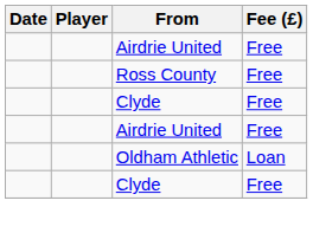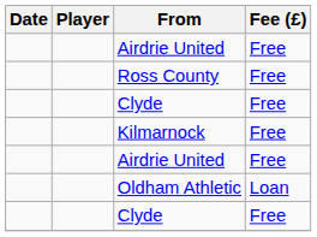+ row: Kilmarnock | Free
